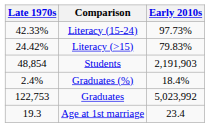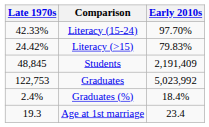Literacy (15-24) | Early 2010s: 97.73% -> 97.70%
Students | Late 1970s: 48,854 -> 48,845
Students | Early 2010s: 2,191,903 -> 2,191,409
rows swapped: Graduates <-> Graduates (%)
